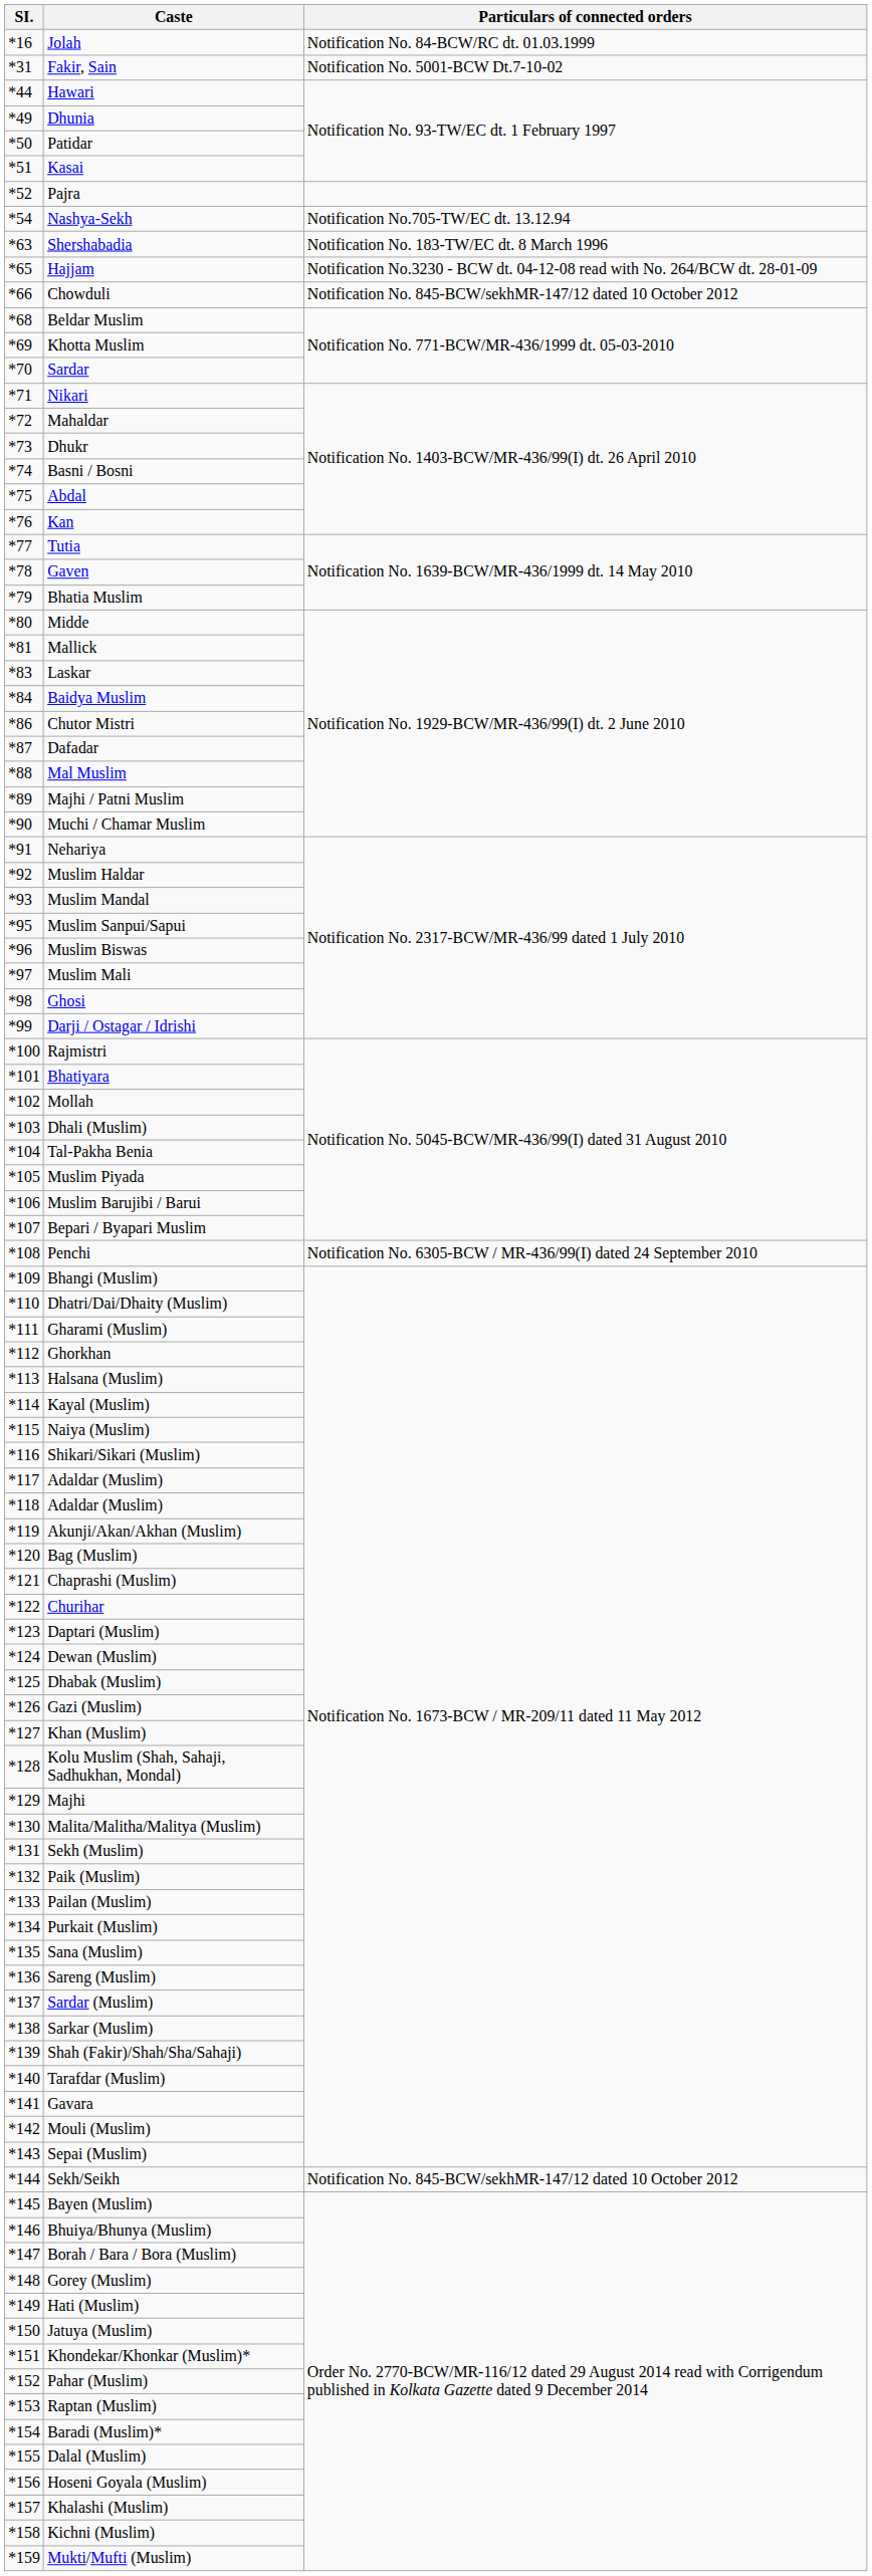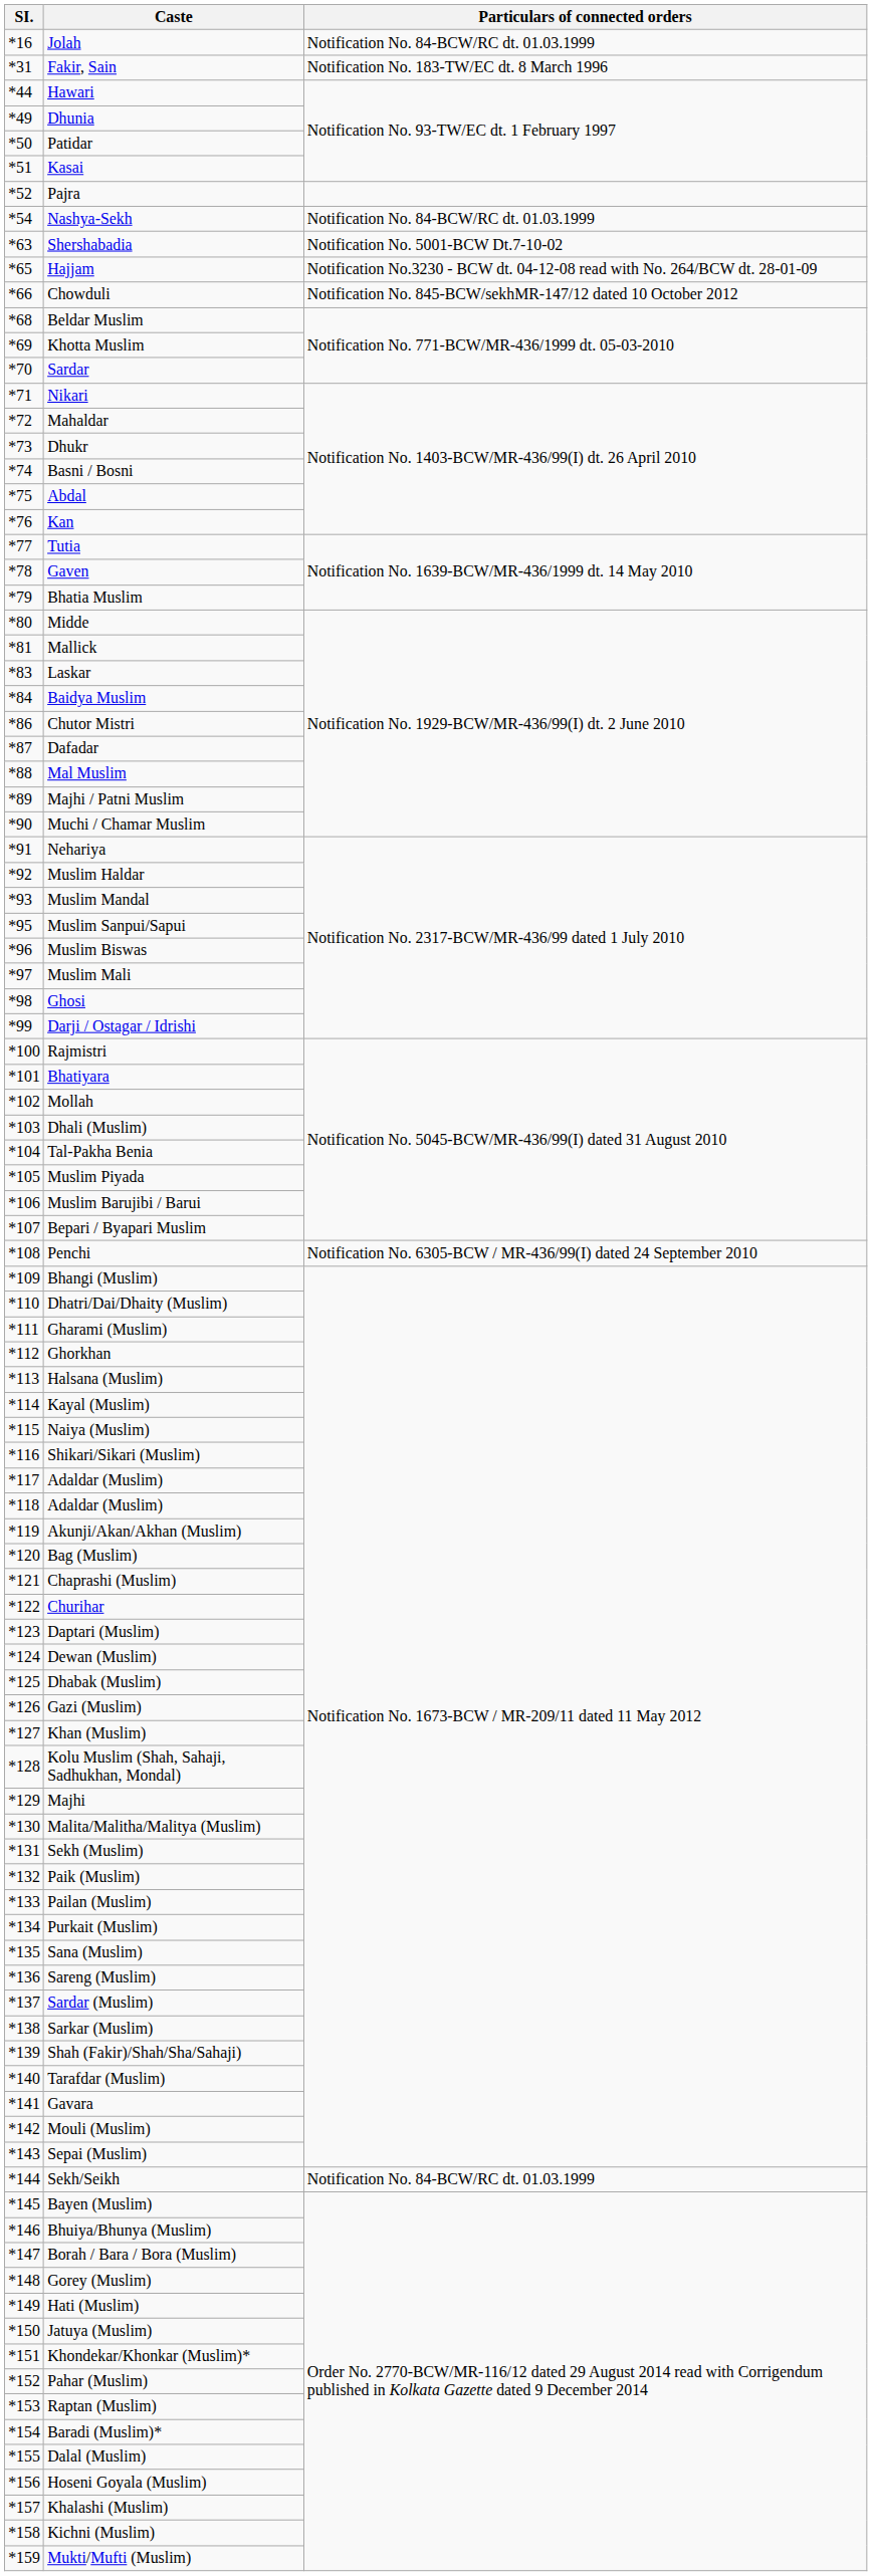Fakir, Sain | Particulars of connected orders: Notification No. 5001-BCW Dt.7-10-02 -> Notification No. 183-TW/EC dt. 8 March 1996
Nashya-Sekh | Particulars of connected orders: Notification No.705-TW/EC dt. 13.12.94 -> Notification No. 84-BCW/RC dt. 01.03.1999
Shershabadia | Particulars of connected orders: Notification No. 183-TW/EC dt. 8 March 1996 -> Notification No. 5001-BCW Dt.7-10-02
Sekh/Seikh | Particulars of connected orders: Notification No. 845-BCW/sekhMR-147/12 dated 10 October 2012 -> Notification No. 84-BCW/RC dt. 01.03.1999
